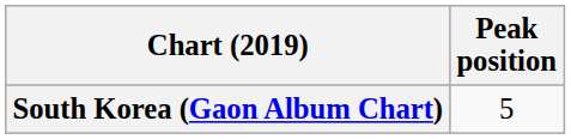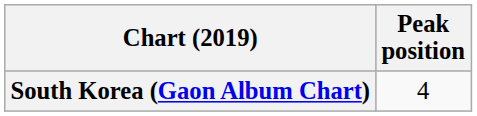South Korea (Gaon Album Chart) | Peak position: 5 -> 4
